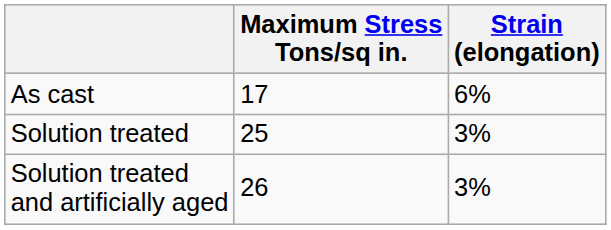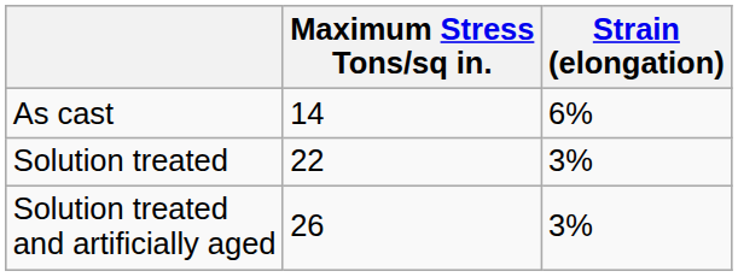As cast | Maximum Stress Tons/sq in.: 17 -> 14
Solution treated | Maximum Stress Tons/sq in.: 25 -> 22
